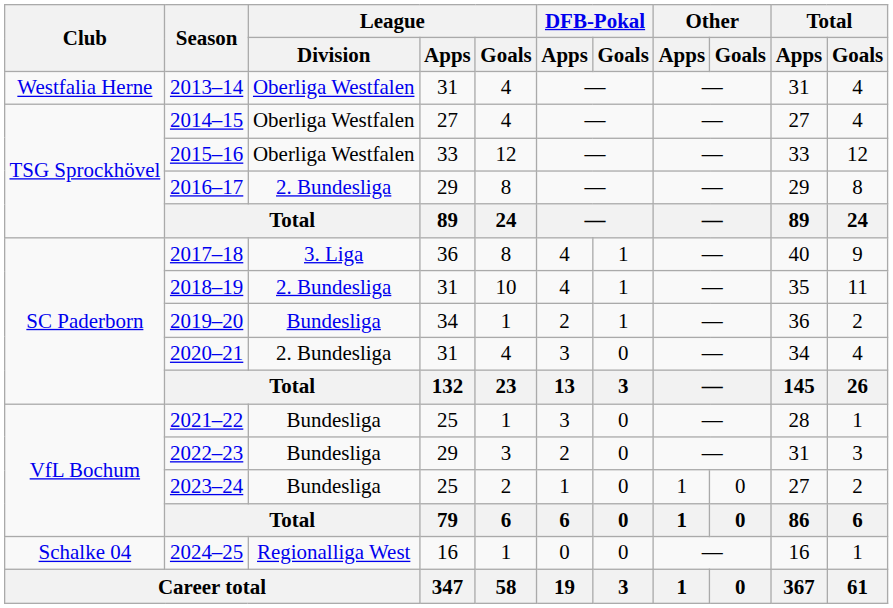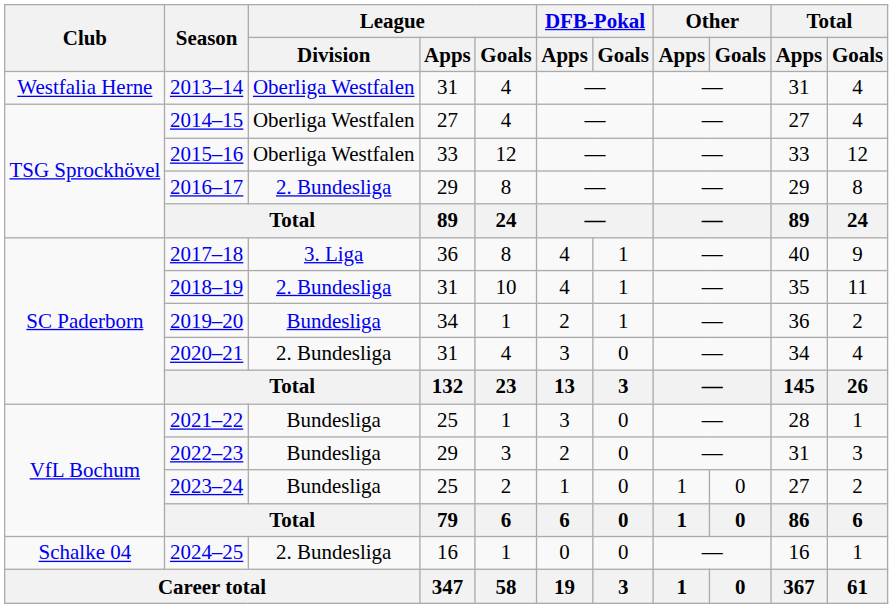2024–25 | League / Division: Regionalliga West -> 2. Bundesliga
